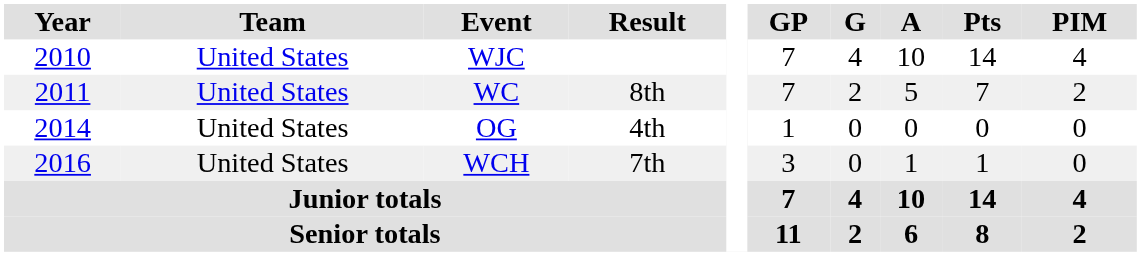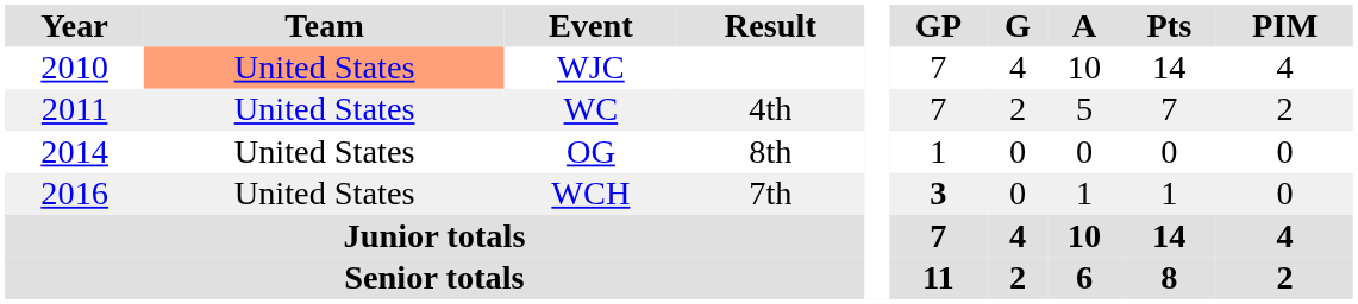WJC | Team: no background -> lightsalmon background
WC | Result: 8th -> 4th
OG | Result: 4th -> 8th
WCH | GP: normal -> bold
